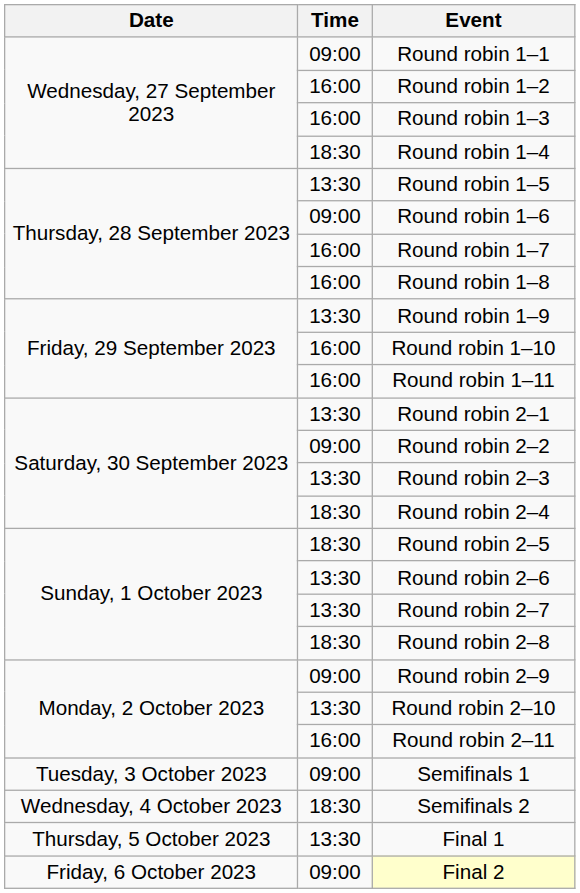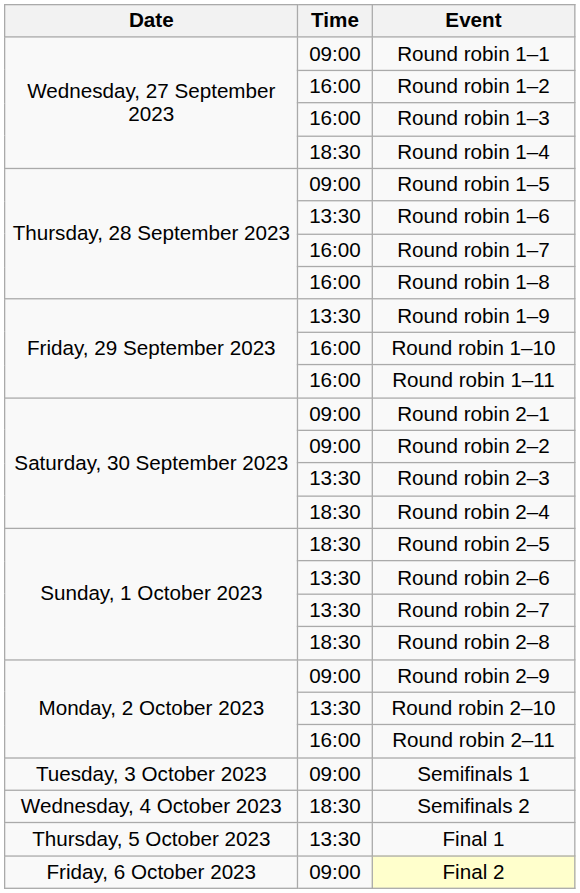Round robin 1–5 | Time: 13:30 -> 09:00
Round robin 1–6 | Time: 09:00 -> 13:30
Round robin 2–1 | Time: 13:30 -> 09:00
